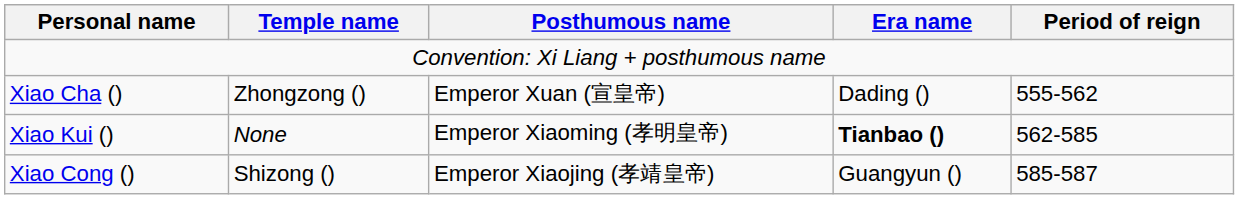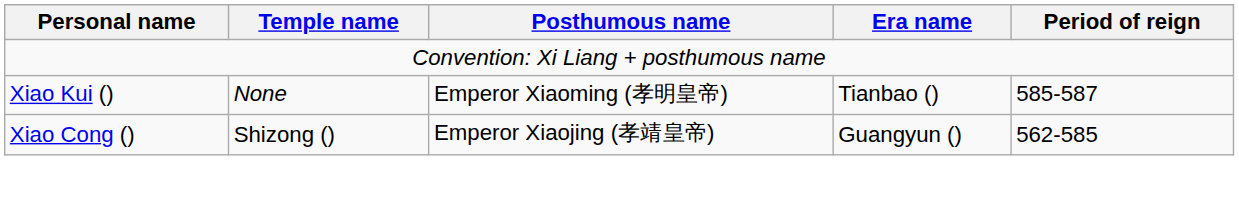- row: Xiao Cha () | Zhongzong () | Emperor Xuan (宣皇帝) | Dading () | 555-562
Xiao Kui () | Era name: bold -> normal
Xiao Kui () | Period of reign: 562-585 -> 585-587
Xiao Cong () | Period of reign: 585-587 -> 562-585
